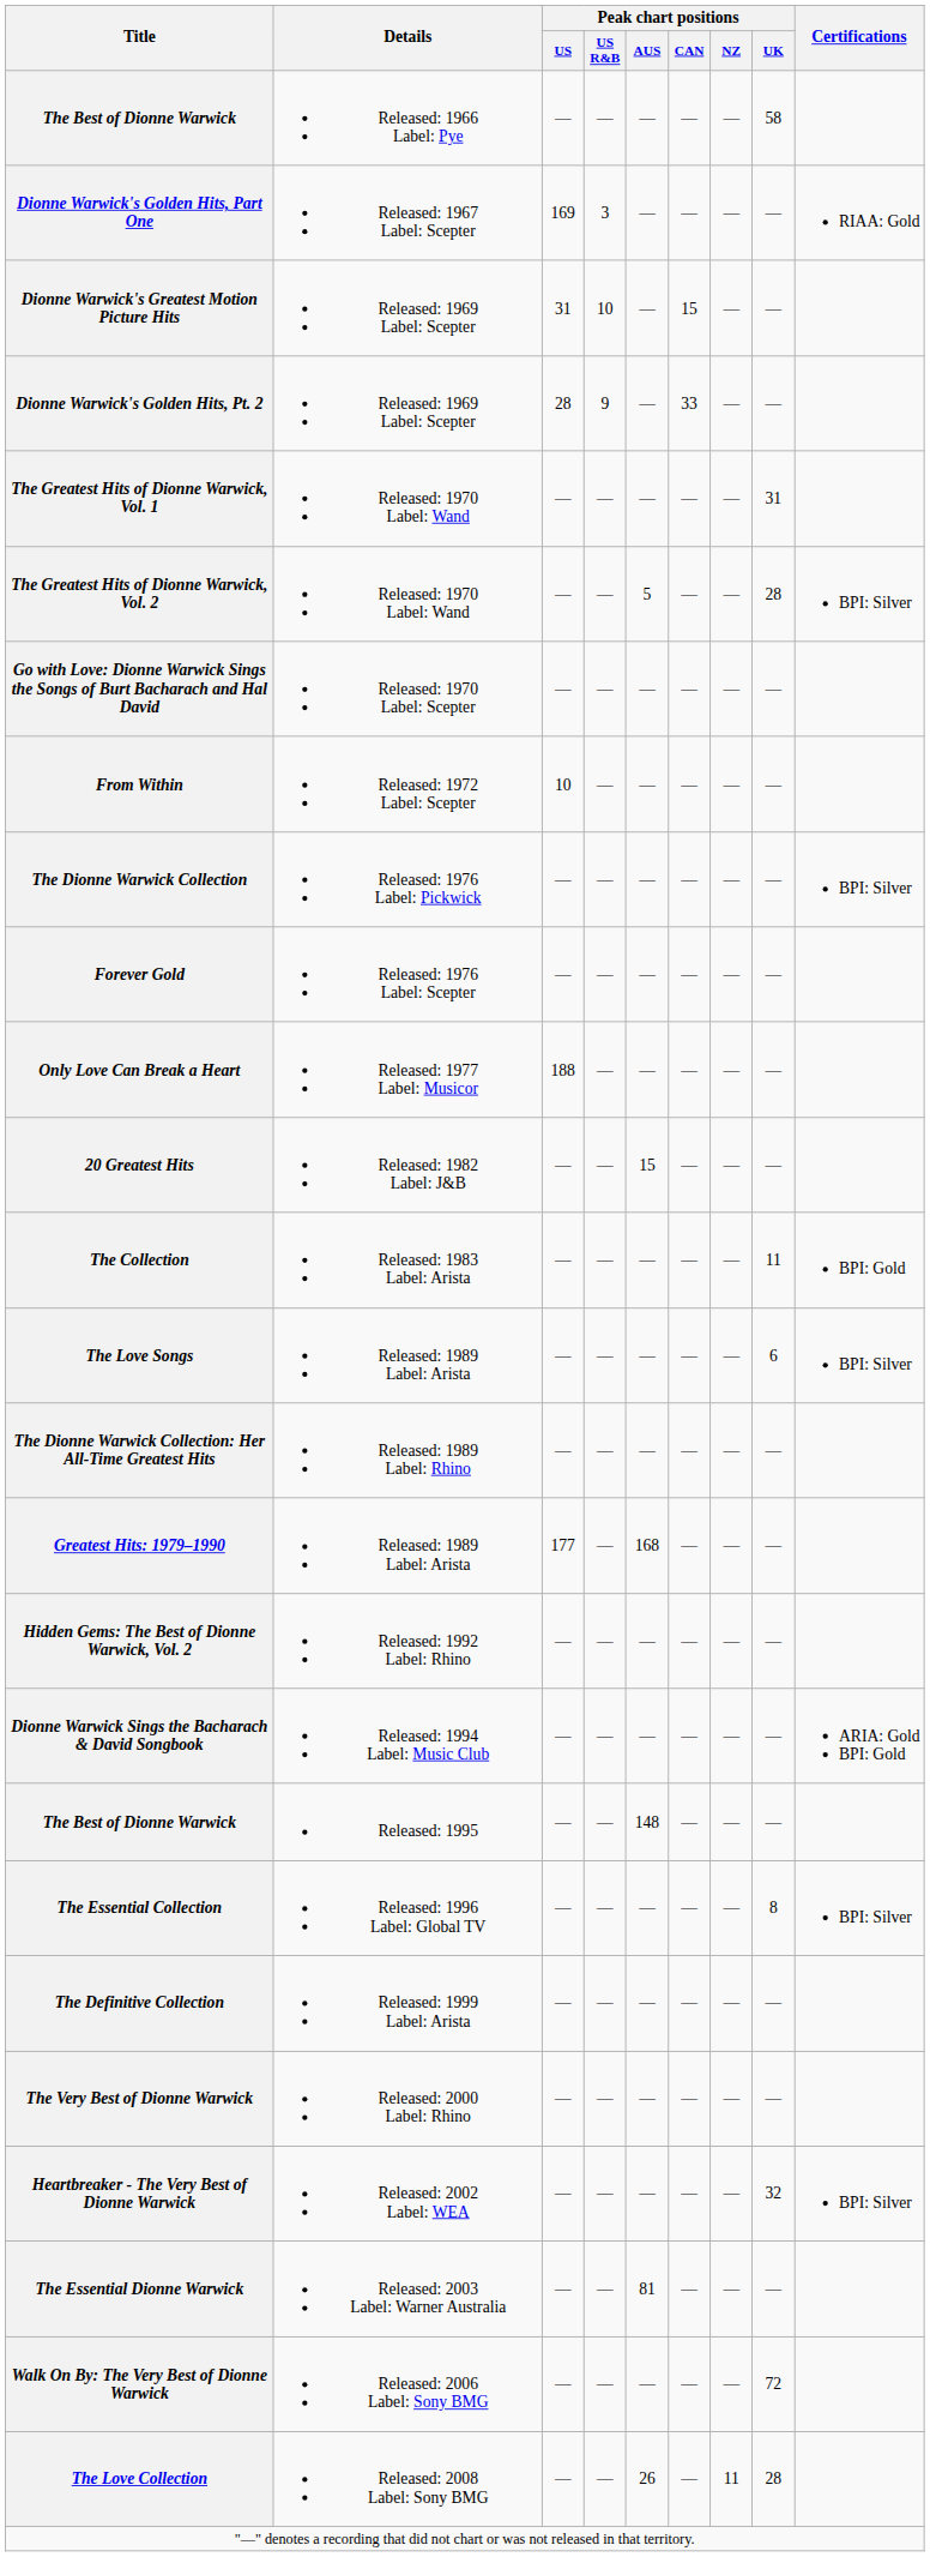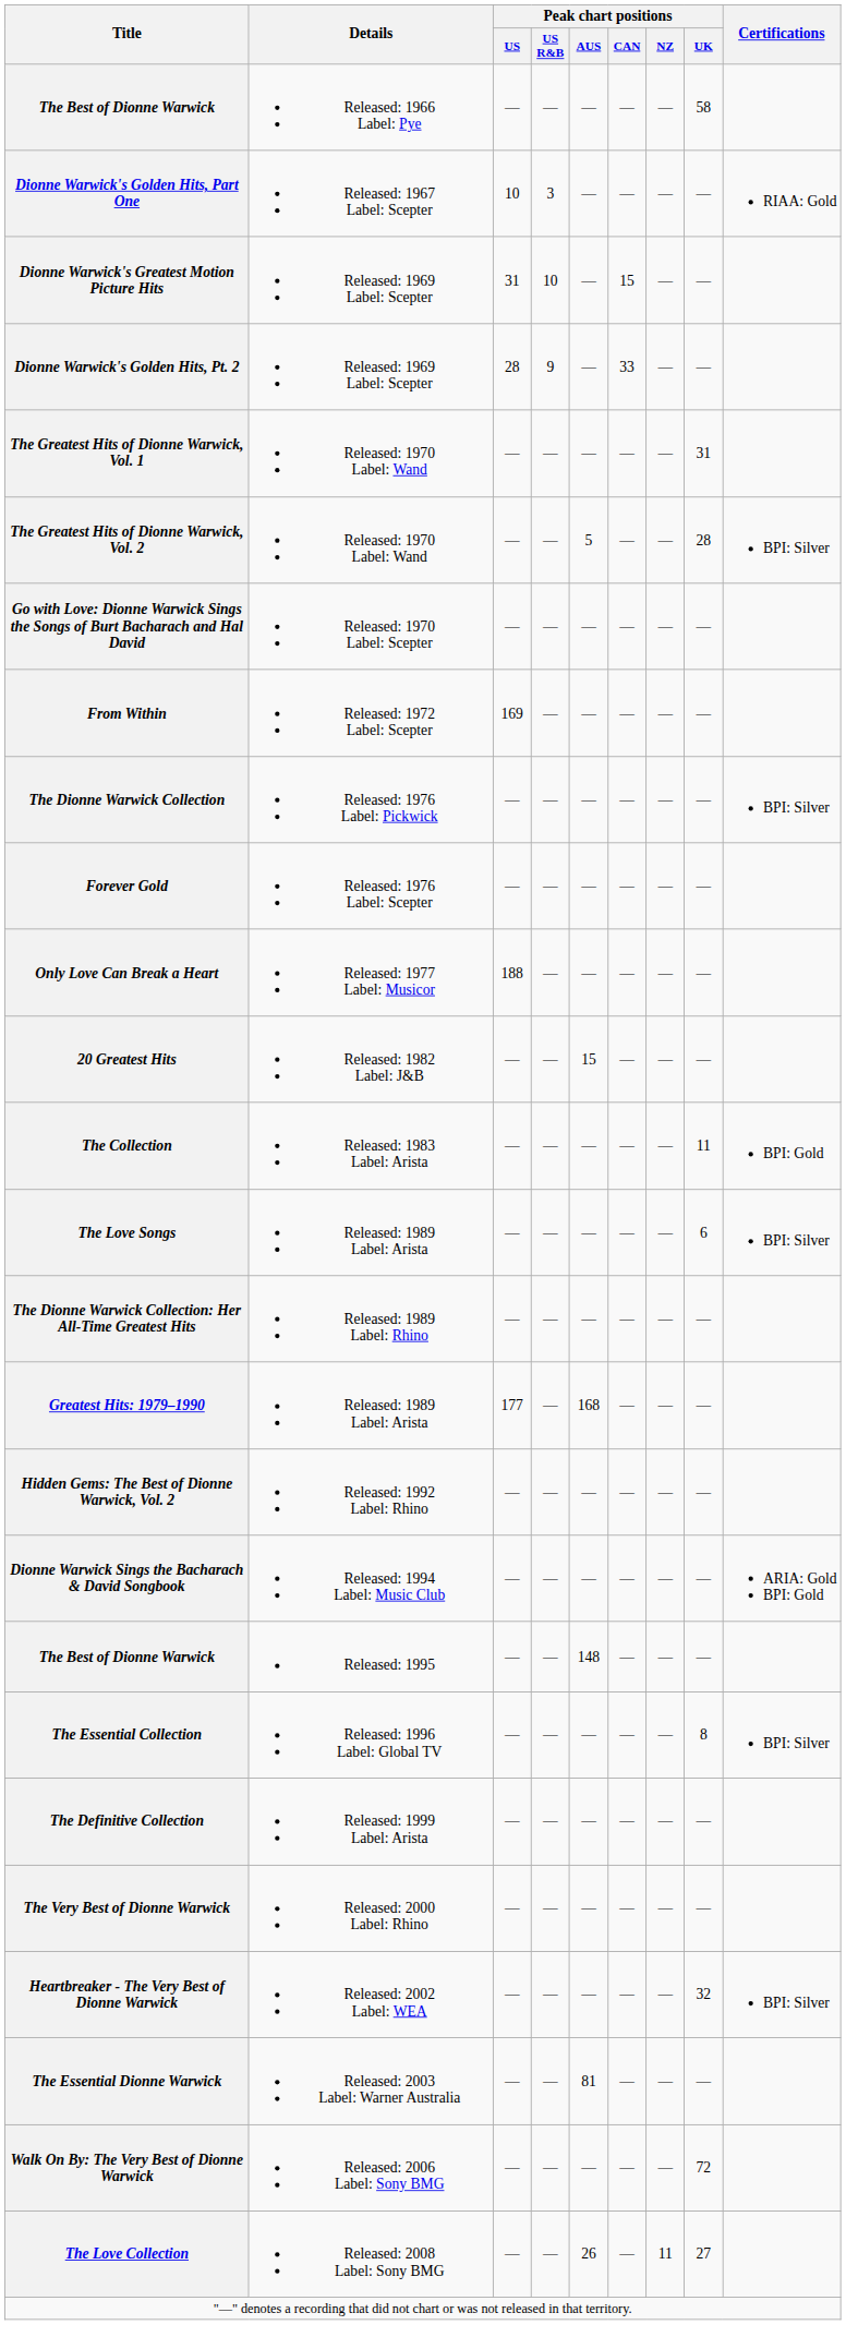Dionne Warwick's Golden Hits, Part One | Peak chart positions / US: 169 -> 10
From Within | Peak chart positions / US: 10 -> 169
The Love Collection | Peak chart positions / UK: 28 -> 27
